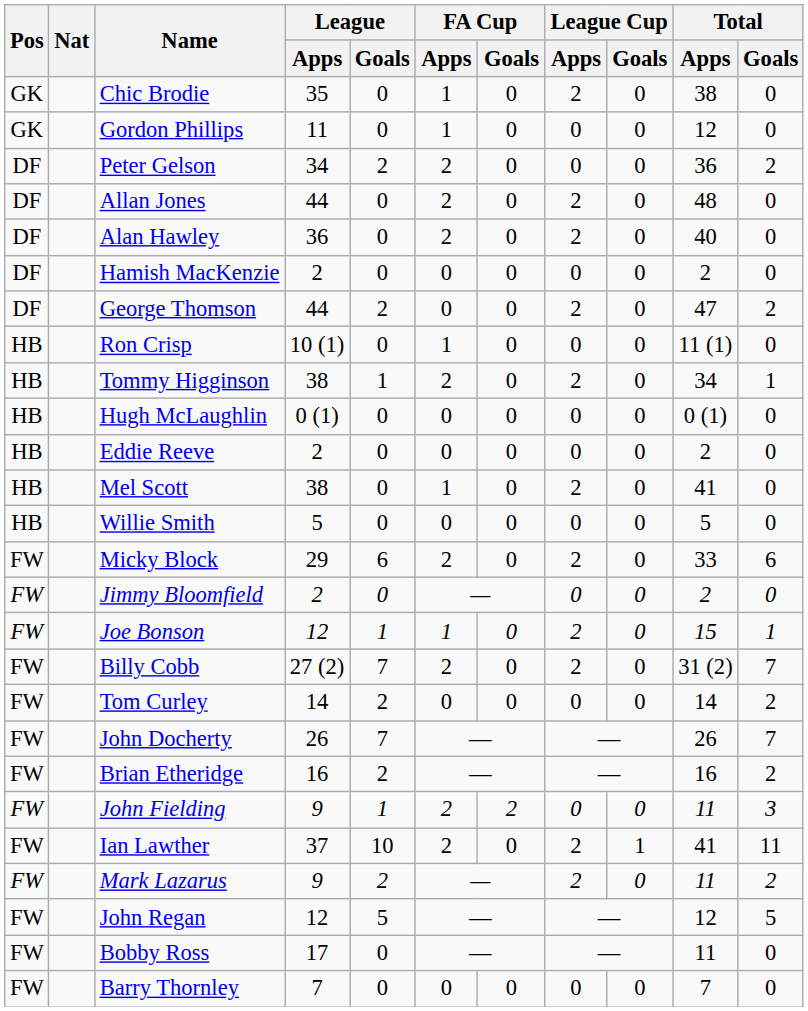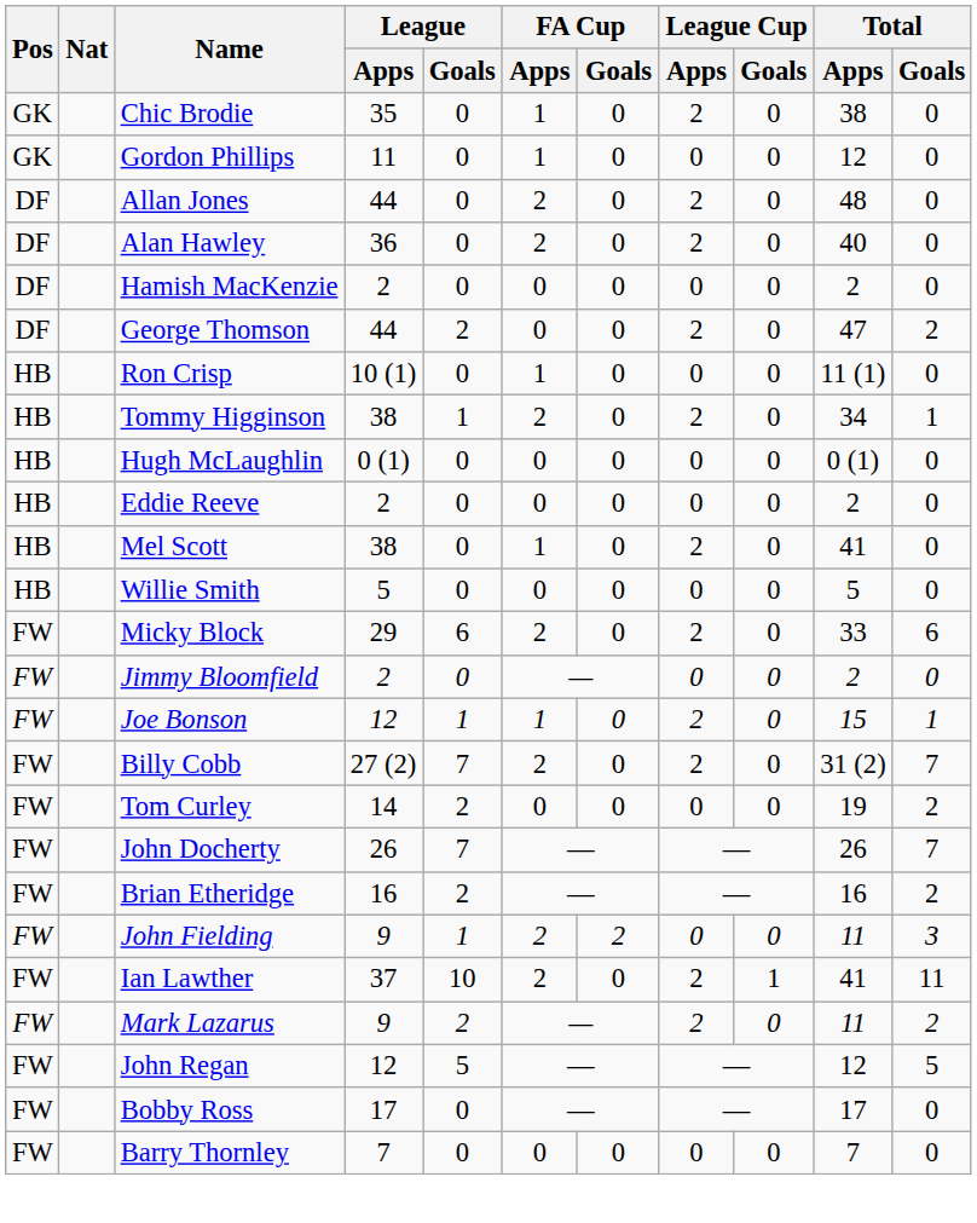- row: DF | Peter Gelson | 34 | 2 | 2 | 0 | 0 | 0 | 36 | 2
Tom Curley | Total / Apps: 14 -> 19
Bobby Ross | Total / Apps: 11 -> 17
